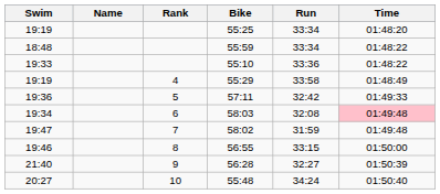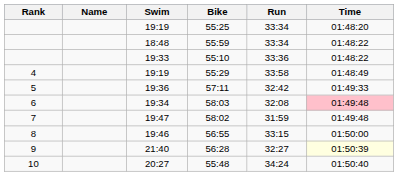columns swapped: Rank <-> Swim
56:28 | Time: no background -> lightyellow background
